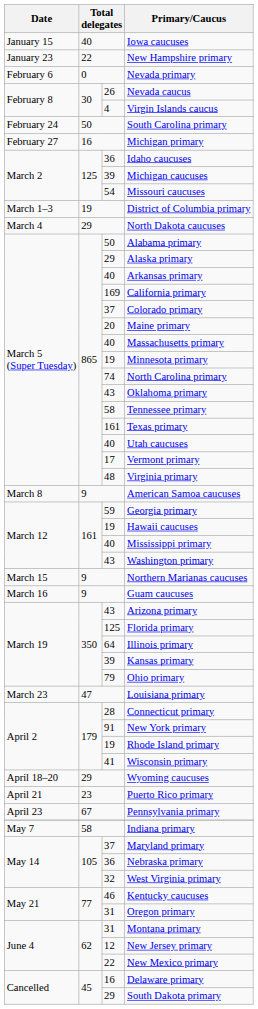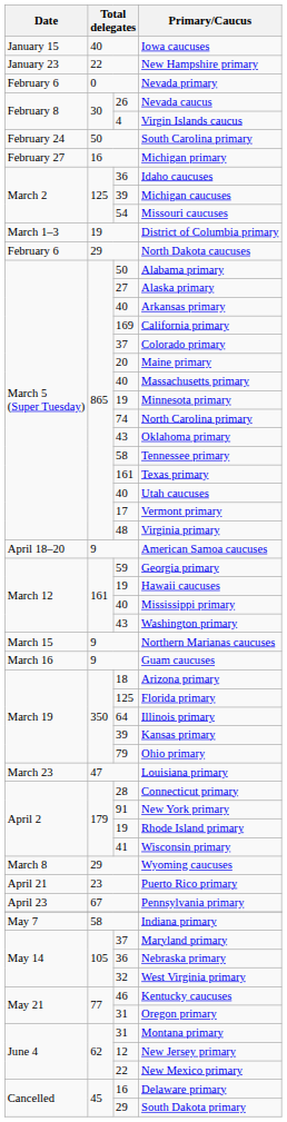North Dakota caucuses | Date: March 4 -> February 6
Alaska primary | column 3: 29 -> 27
American Samoa caucuses | Date: March 8 -> April 18–20
Arizona primary | column 3: 43 -> 18
Wyoming caucuses | Date: April 18–20 -> March 8
